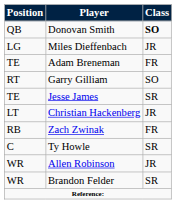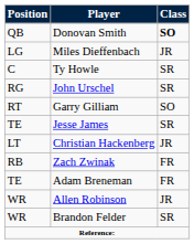rows swapped: Ty Howle <-> Adam Breneman
+ row: RG | John Urschel | SR
